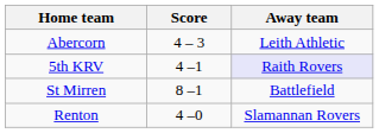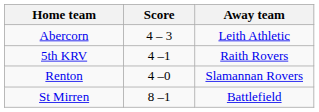5th KRV | Away team: lavender background -> no background
rows swapped: Renton <-> St Mirren
